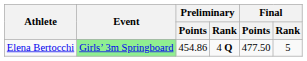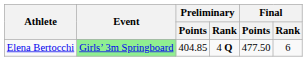Elena Bertocchi | Preliminary / Points: 454.86 -> 404.85
Elena Bertocchi | Final / Rank: 5 -> 6
